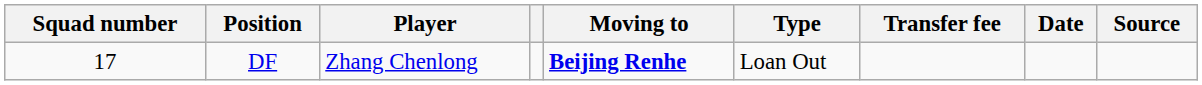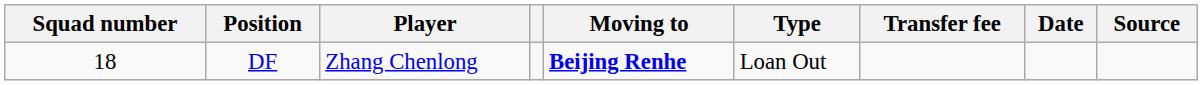DF | Squad number: 17 -> 18
